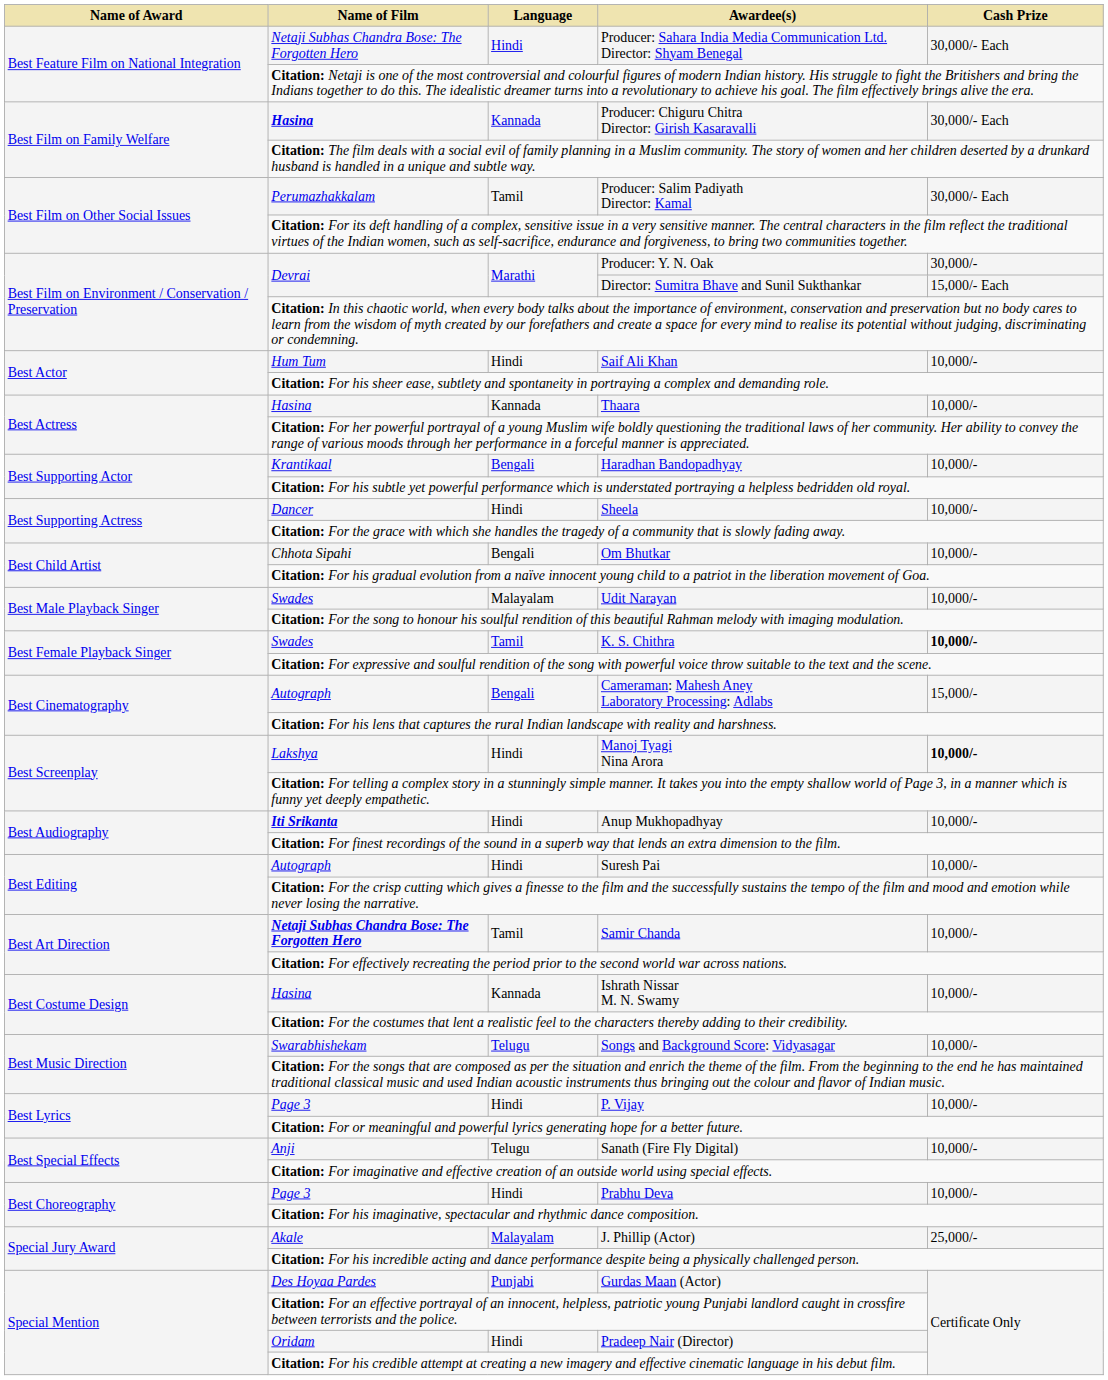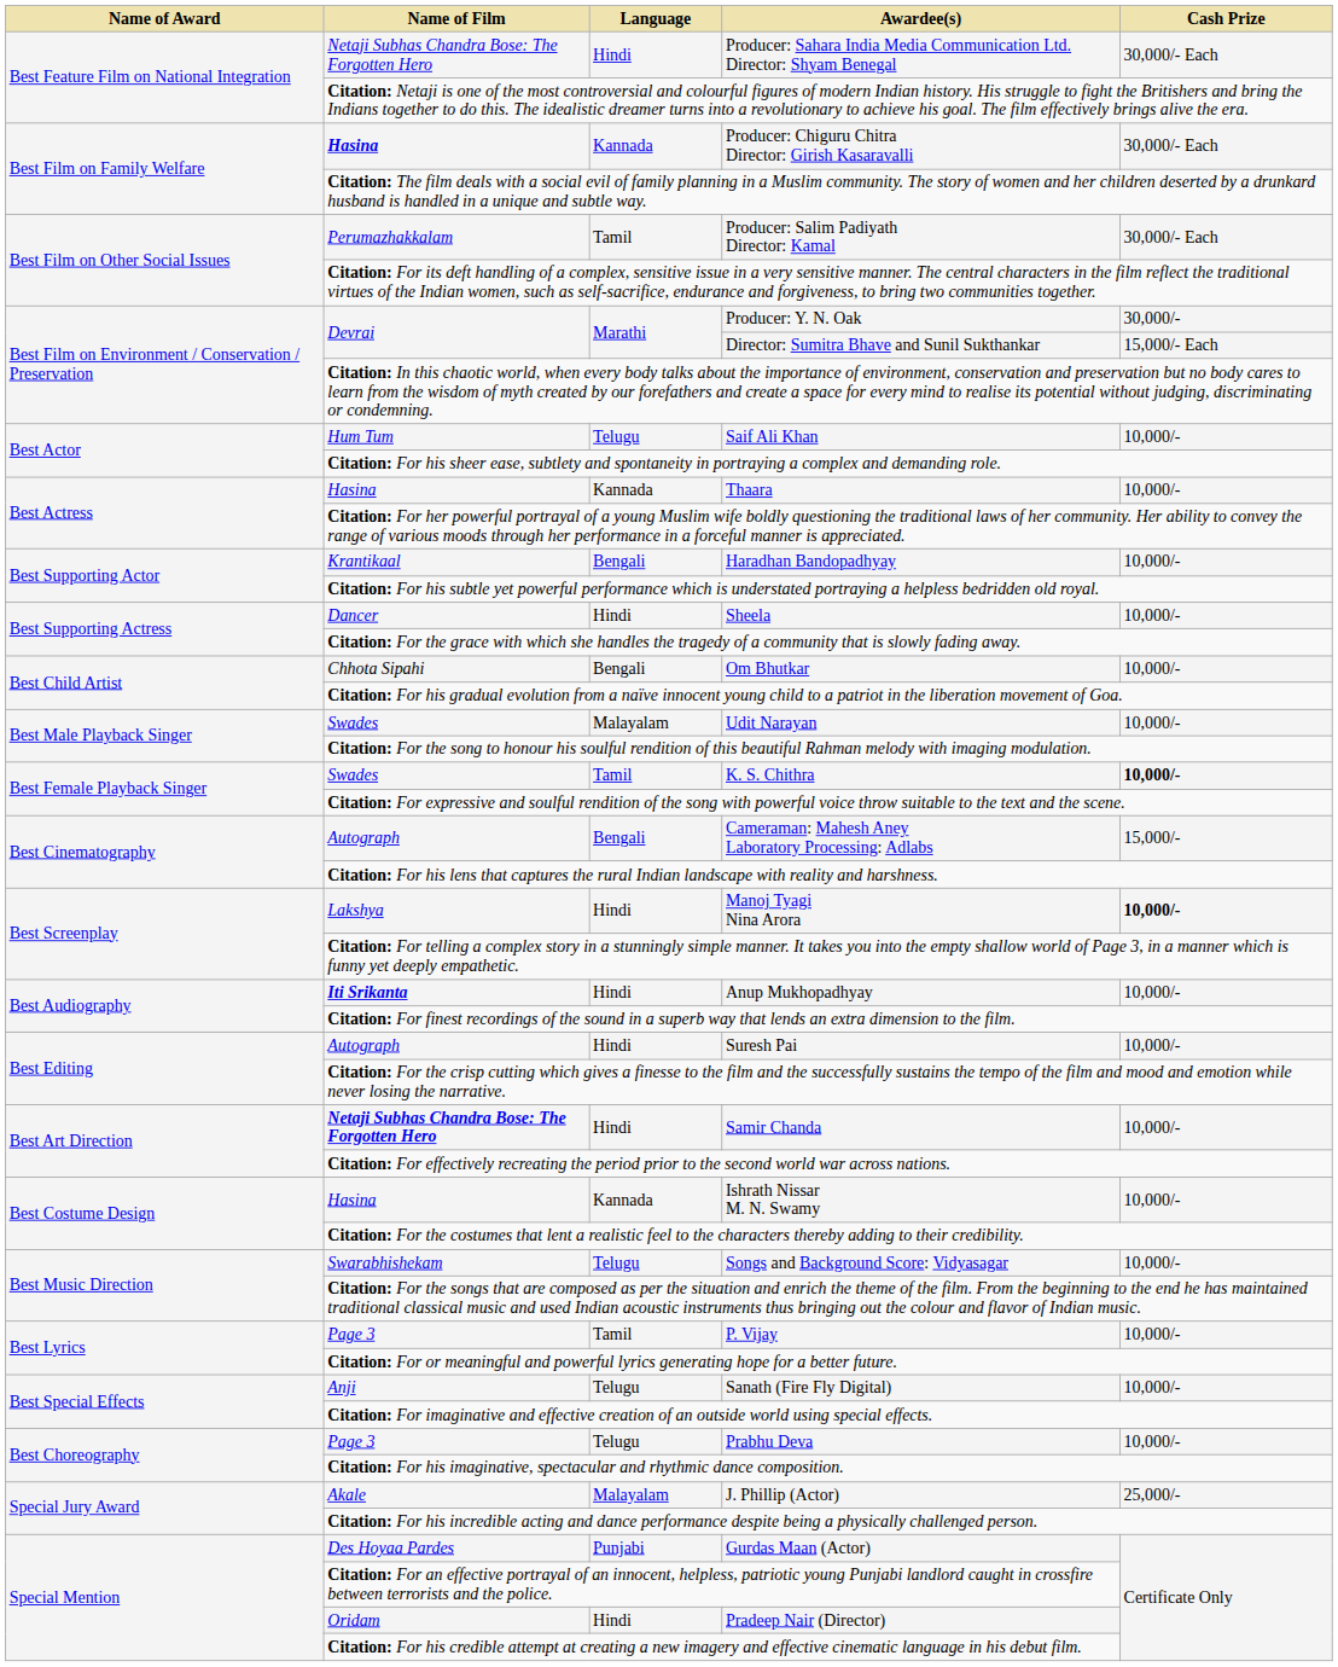Saif Ali Khan | Language: Hindi -> Telugu
Samir Chanda | Language: Tamil -> Hindi
P. Vijay | Language: Hindi -> Tamil
Prabhu Deva | Language: Hindi -> Telugu
